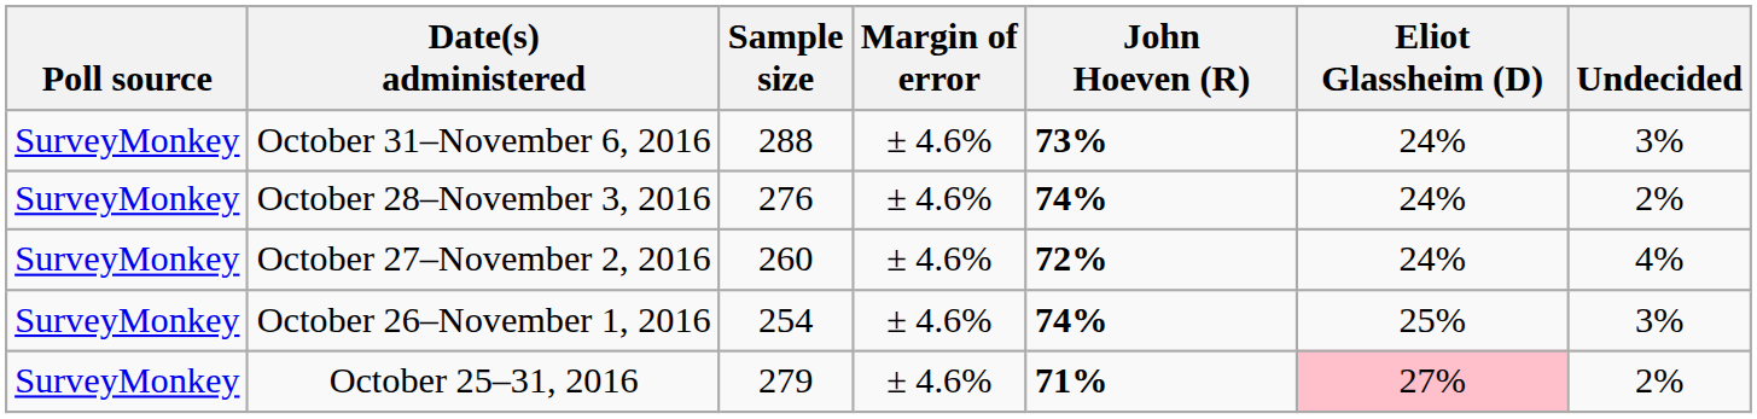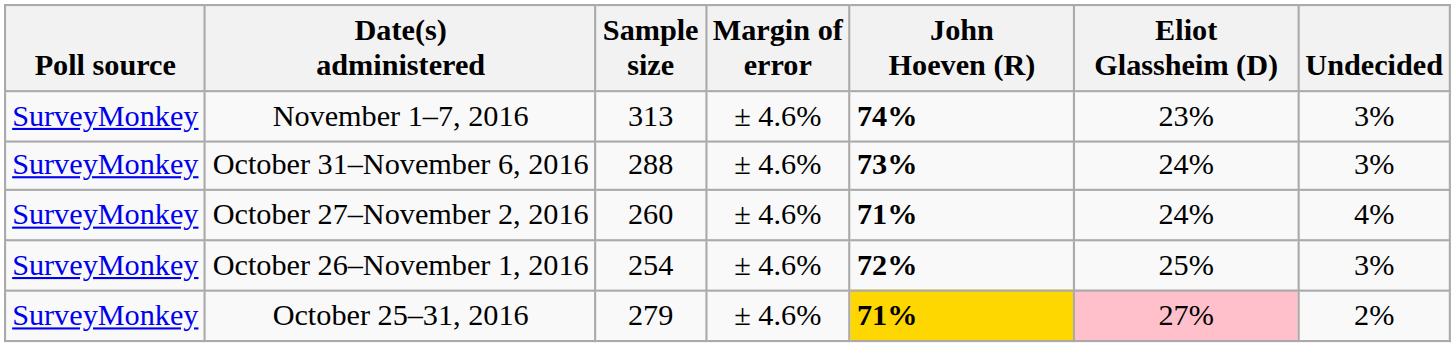+ row: SurveyMonkey | November 1–7, 2016 | 313 | ± 4.6% | 74% | 23% | 3%
- row: SurveyMonkey | October 28–November 3, 2016 | 276 | ± 4.6% | 74% | 24% | 2%
October 27–November 2, 2016 | John Hoeven (R): 72% -> 71%
October 26–November 1, 2016 | John Hoeven (R): 74% -> 72%
October 25–31, 2016 | John Hoeven (R): no background -> gold background
